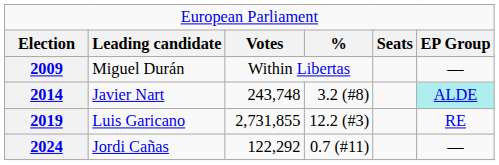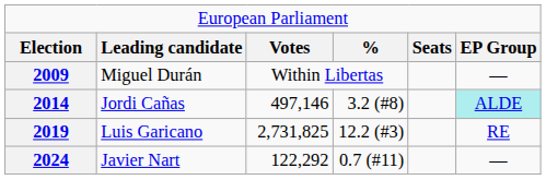2014 | column 2: Javier Nart -> Jordi Cañas
2014 | column 3: 243,748 -> 497,146
2019 | column 3: 2,731,855 -> 2,731,825
2024 | column 2: Jordi Cañas -> Javier Nart
